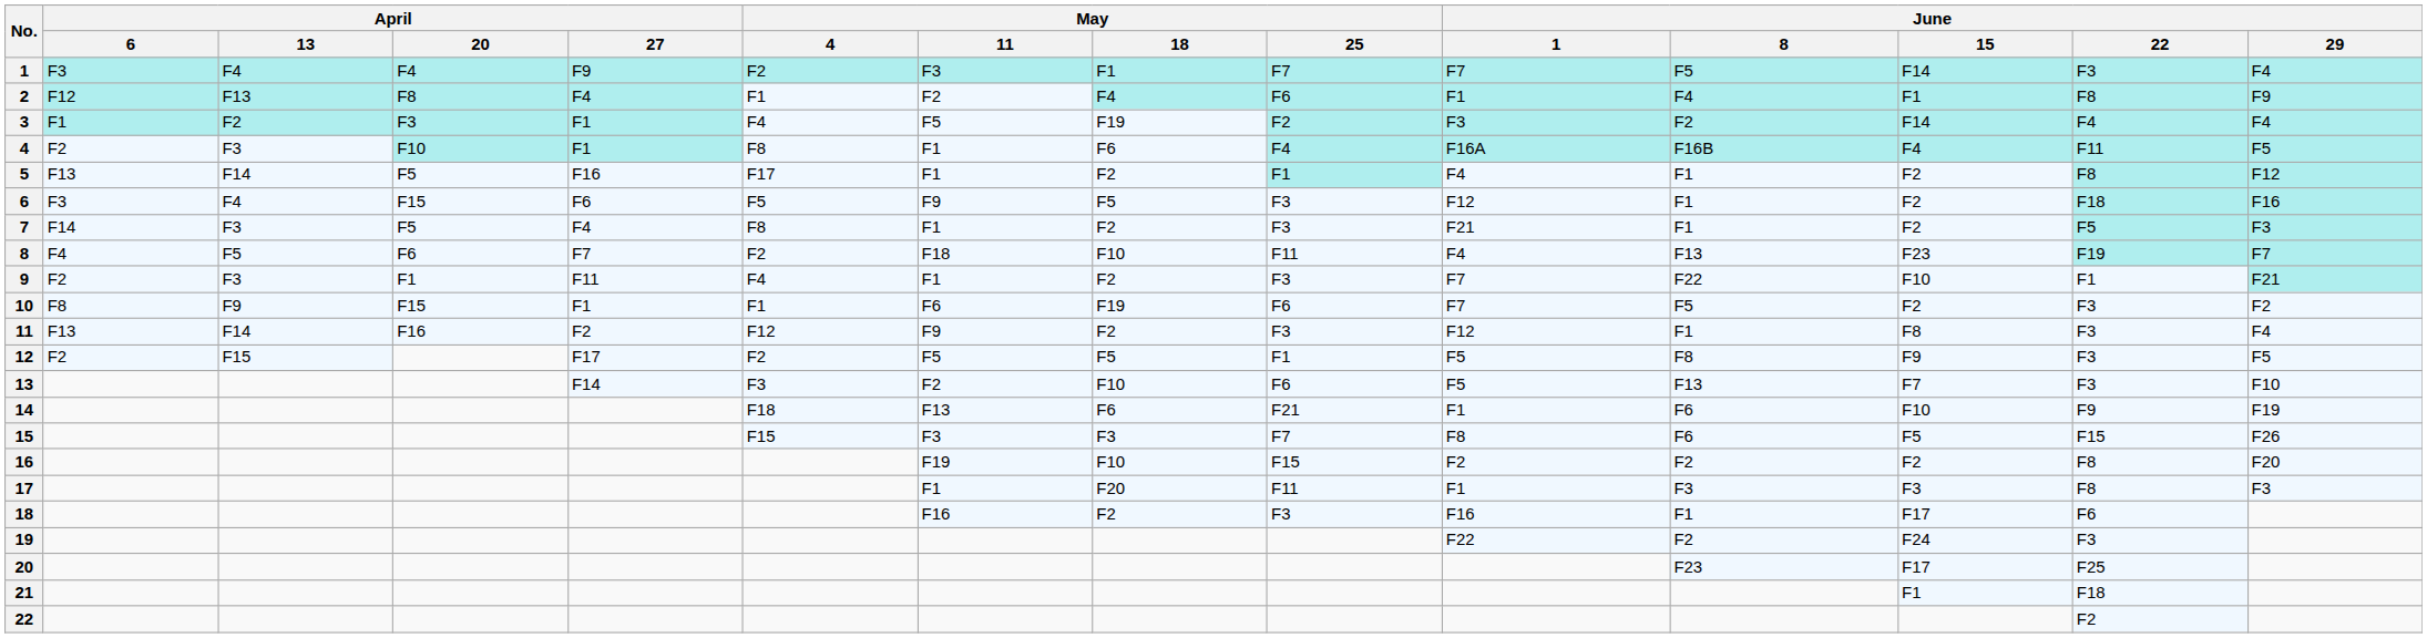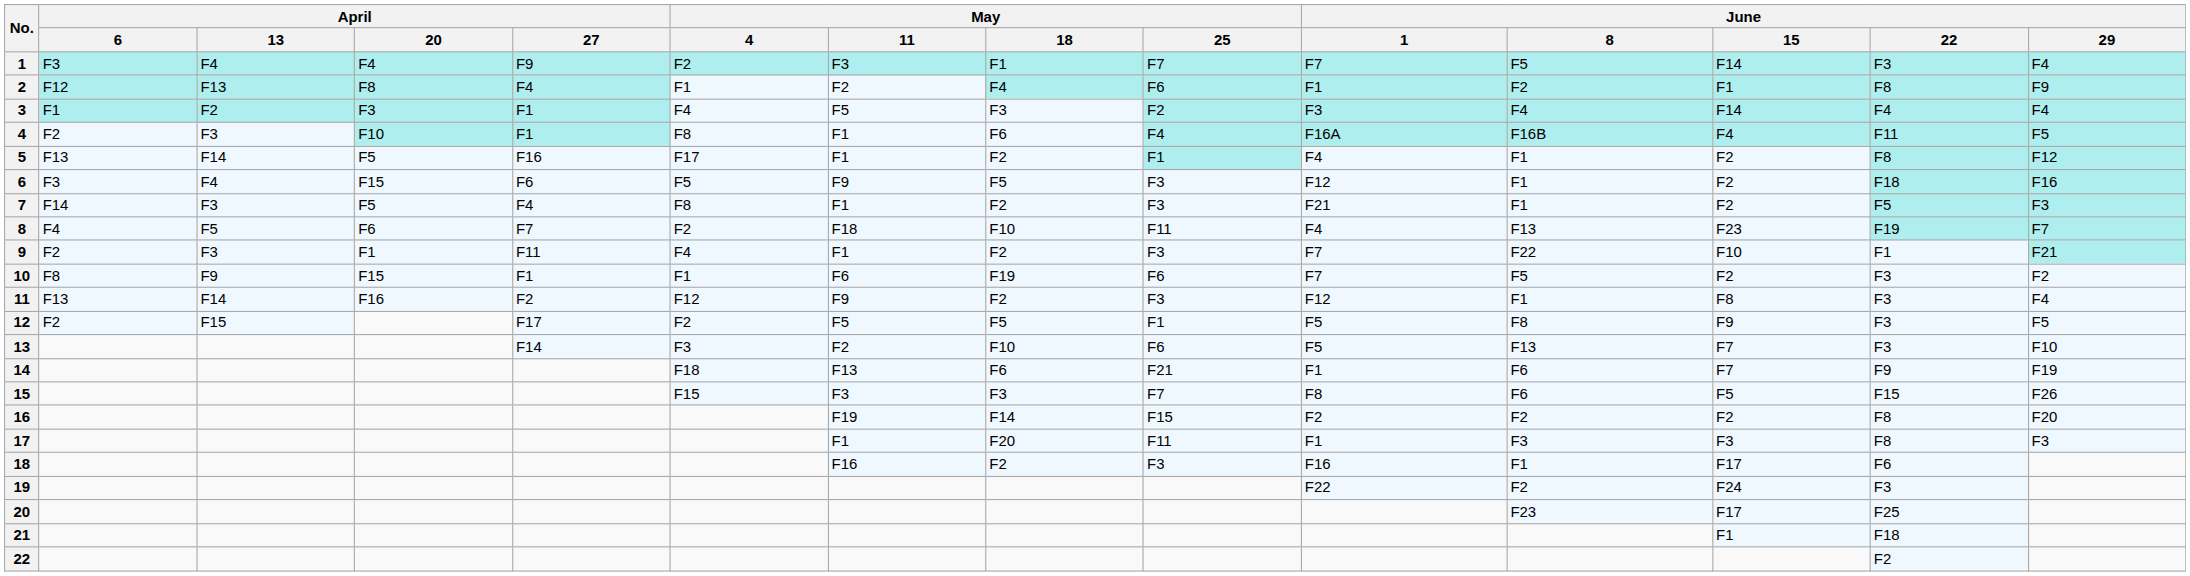2 | June / 8: F4 -> F2
3 | May / 18: F19 -> F3
3 | June / 8: F2 -> F4
14 | June / 15: F10 -> F7
16 | May / 18: F10 -> F14
